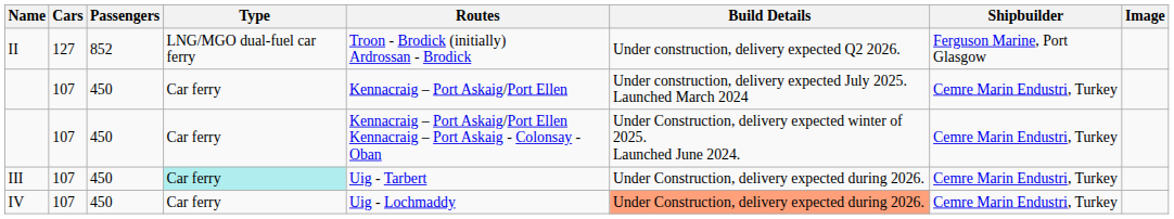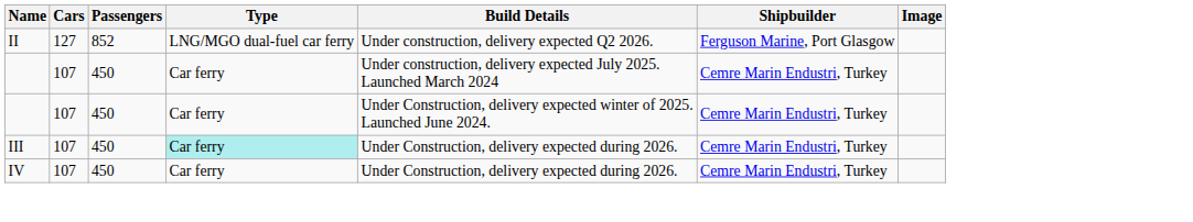- column: Routes | Troon - Brodick (initially) Ardrossan - Brodick | Kennacraig – Port Askaig/Port Ellen | Kennacraig – Port Askaig/Port Ellen Kennacraig – Port Askaig - Colonsay - Oban | Uig - Tarbert | Uig - Lochmaddy
IV | Build Details: lightsalmon background -> no background
